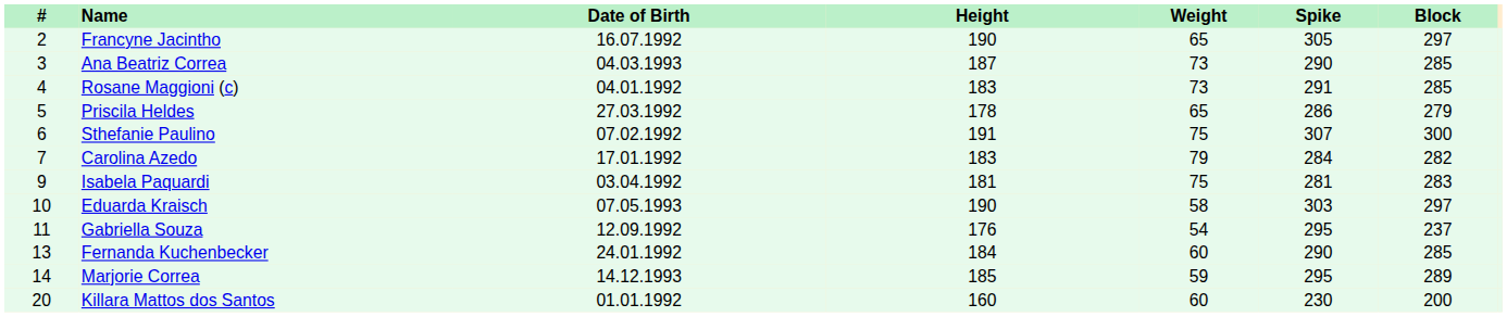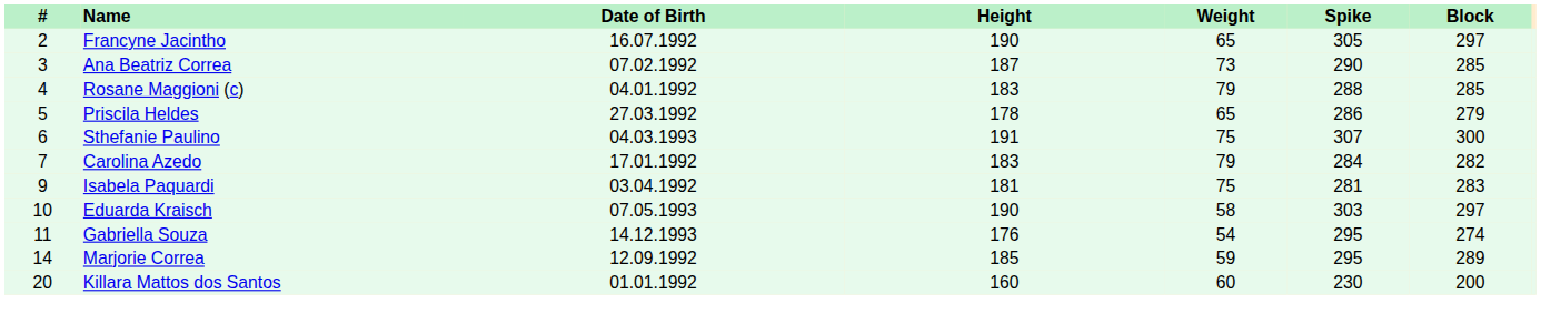Ana Beatriz Correa | Date of Birth: 04.03.1993 -> 07.02.1992
Rosane Maggioni (c) | Weight: 73 -> 79
Rosane Maggioni (c) | Spike: 291 -> 288
Sthefanie Paulino | Date of Birth: 07.02.1992 -> 04.03.1993
Gabriella Souza | Date of Birth: 12.09.1992 -> 14.12.1993
Gabriella Souza | Block: 237 -> 274
- row: 13 | Fernanda Kuchenbecker | 24.01.1992 | 184 | 60 | 290 | 285
Marjorie Correa | Date of Birth: 14.12.1993 -> 12.09.1992
